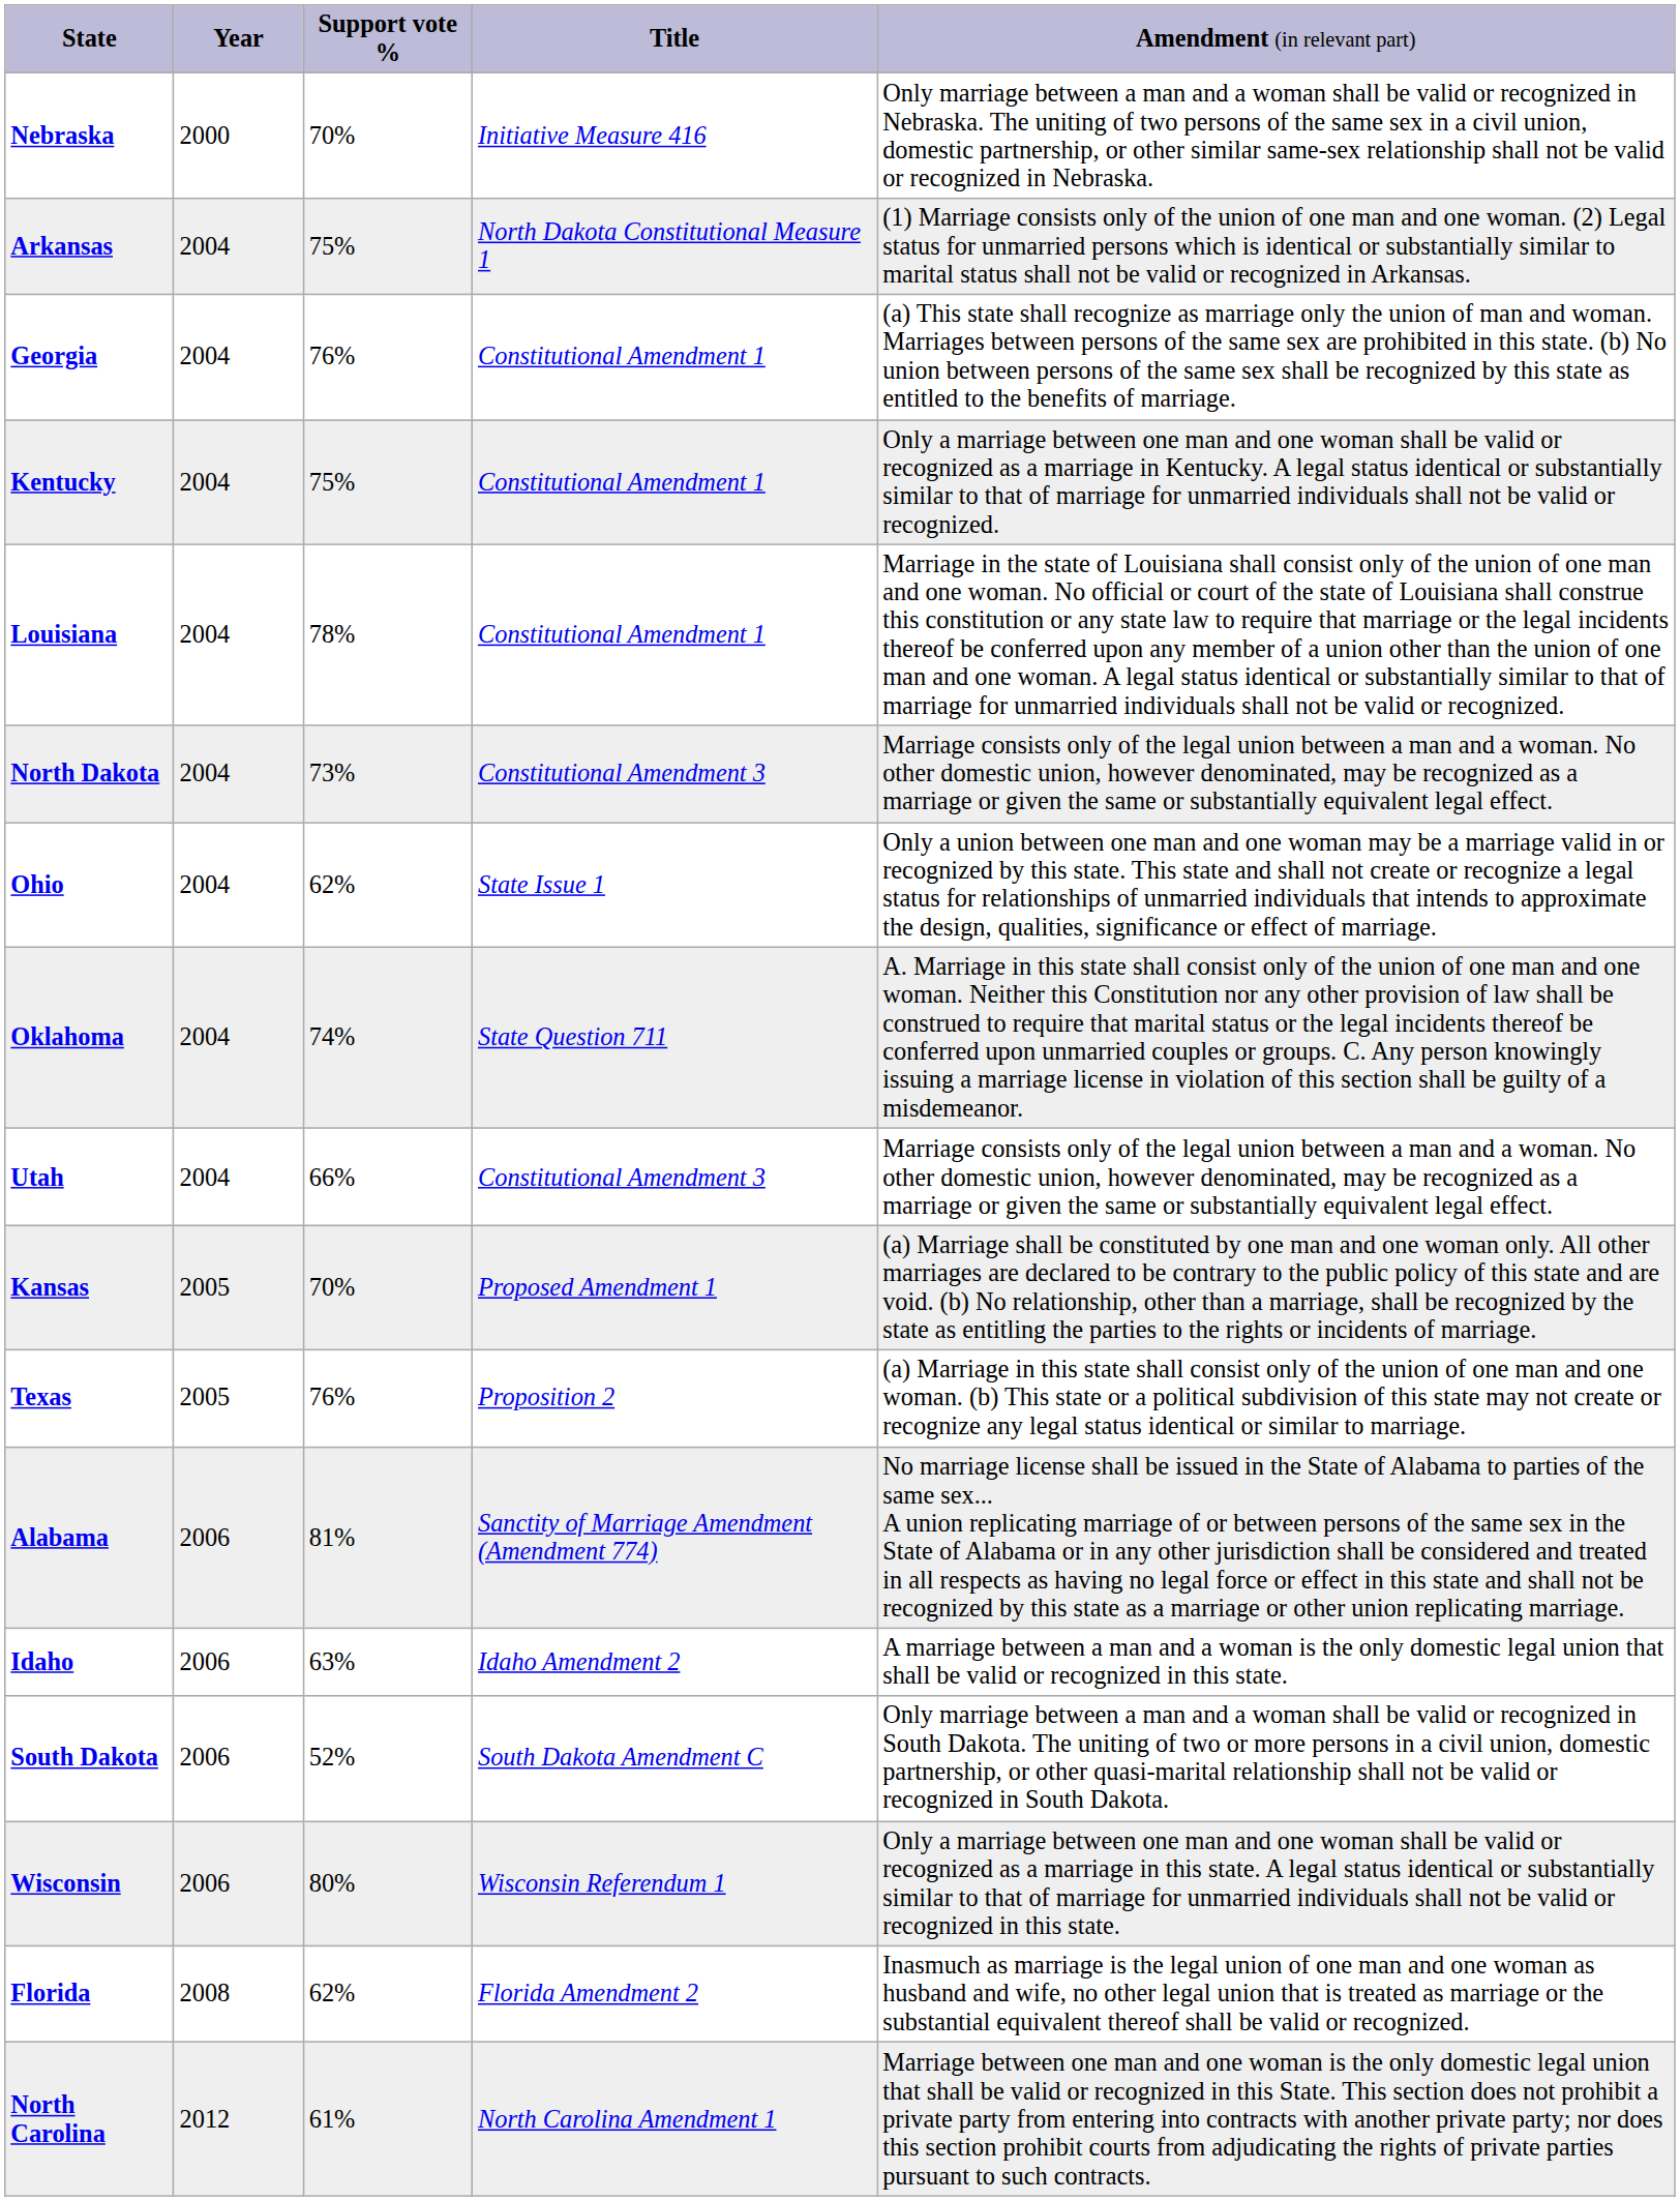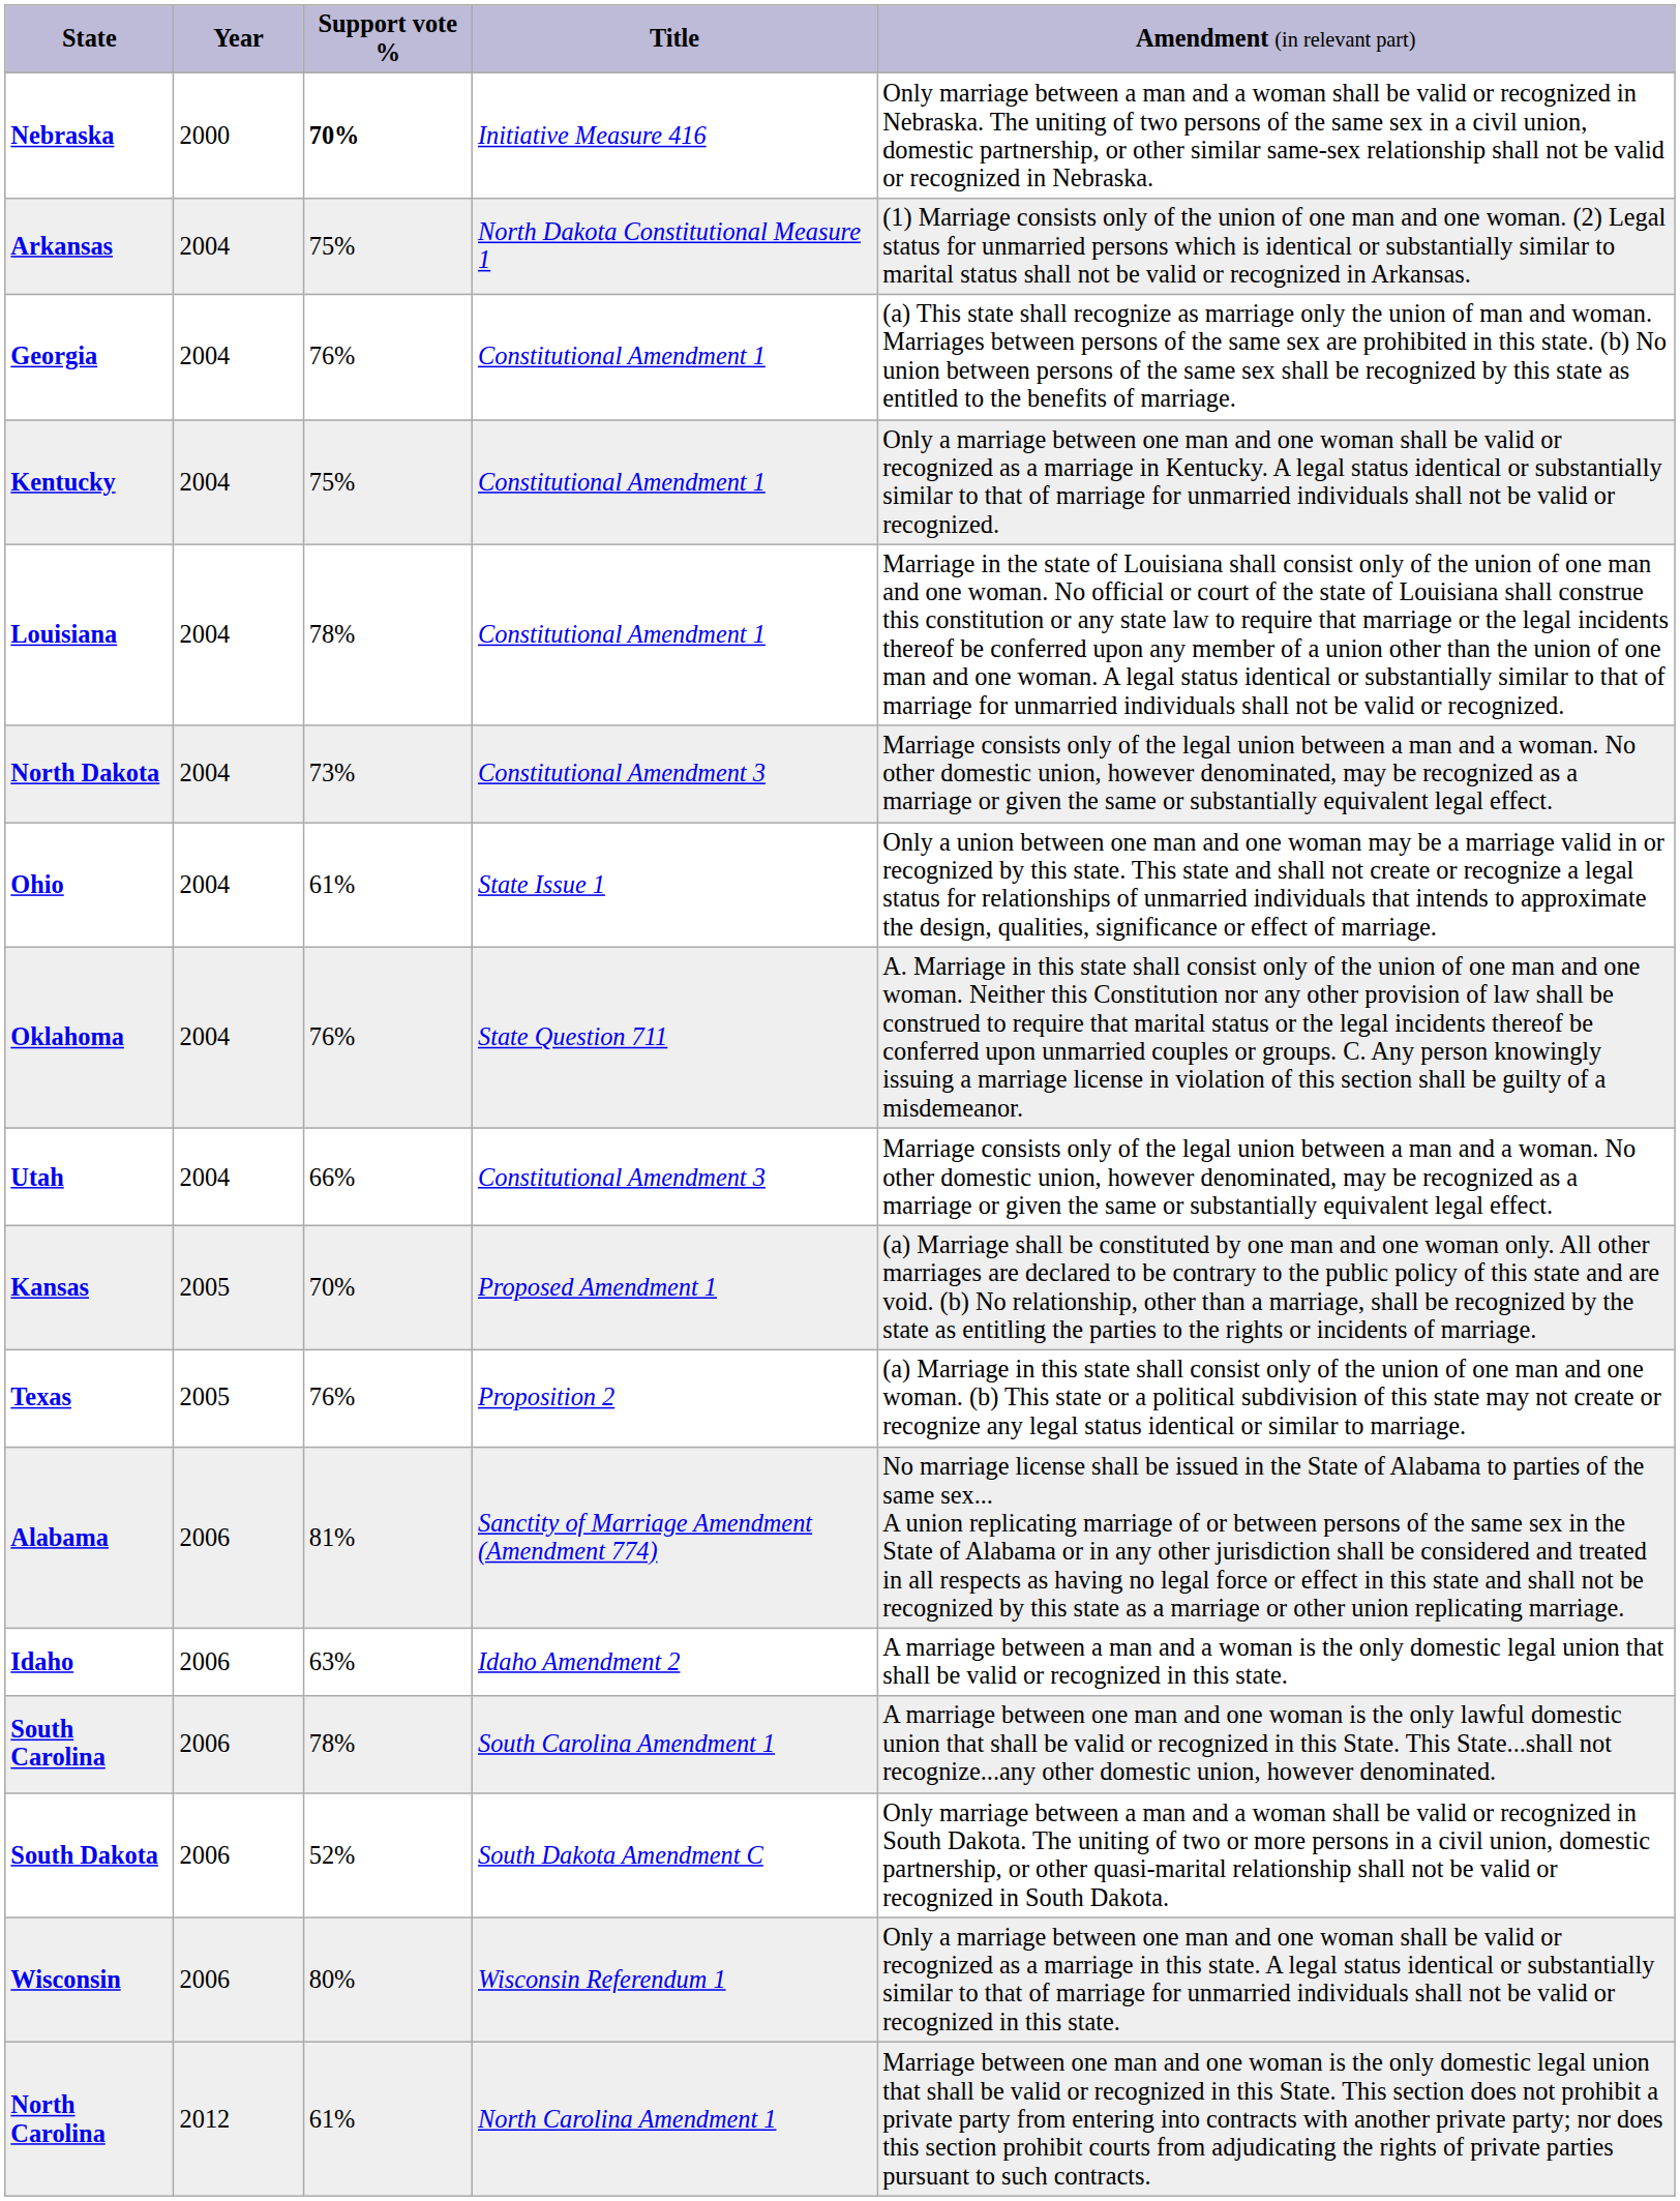Nebraska | column 3: normal -> bold
Ohio | column 3: 62% -> 61%
Oklahoma | column 3: 74% -> 76%
+ row: South Carolina | 2006 | 78% | South Carolina Amendment 1 | A marriage between one man and one woman is the only lawful domestic union that shall be valid or recognized in this State. This State...shall not recognize...any other domestic union, however denominated.
- row: Florida | 2008 | 62% | Florida Amendment 2 | Inasmuch as marriage is the legal union of one man and one woman as husband and wife, no other legal union that is treated as marriage or the substantial equivalent thereof shall be valid or recognized.
